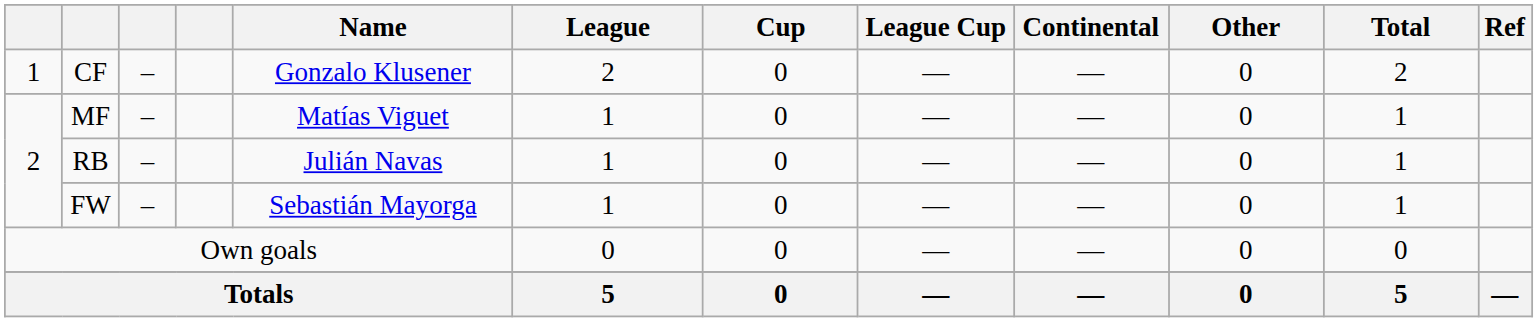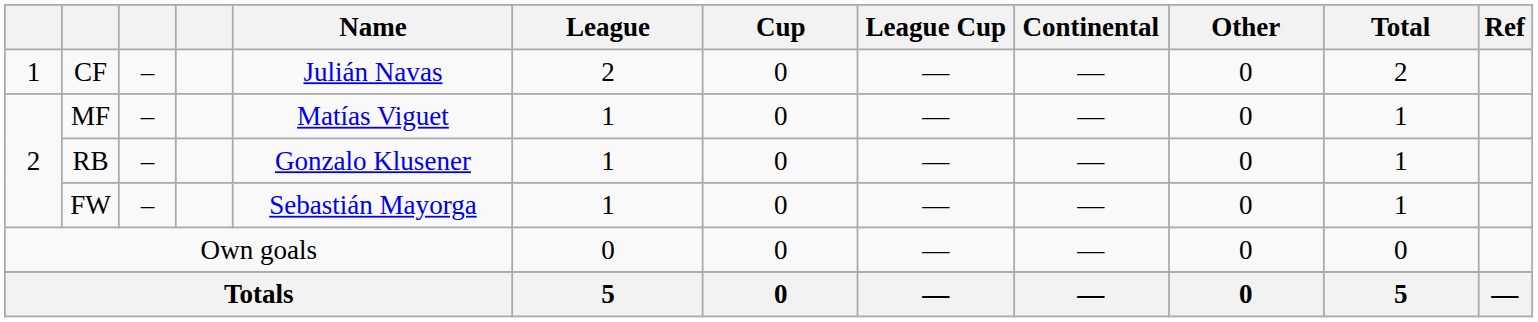CF | Name: Gonzalo Klusener -> Julián Navas
RB | Name: Julián Navas -> Gonzalo Klusener
